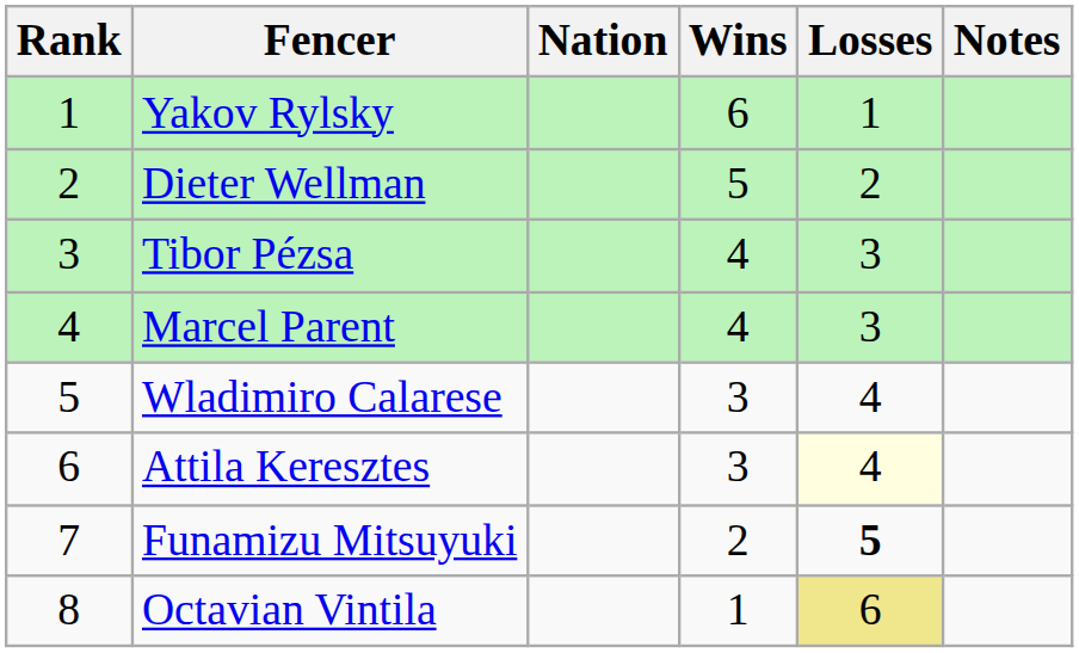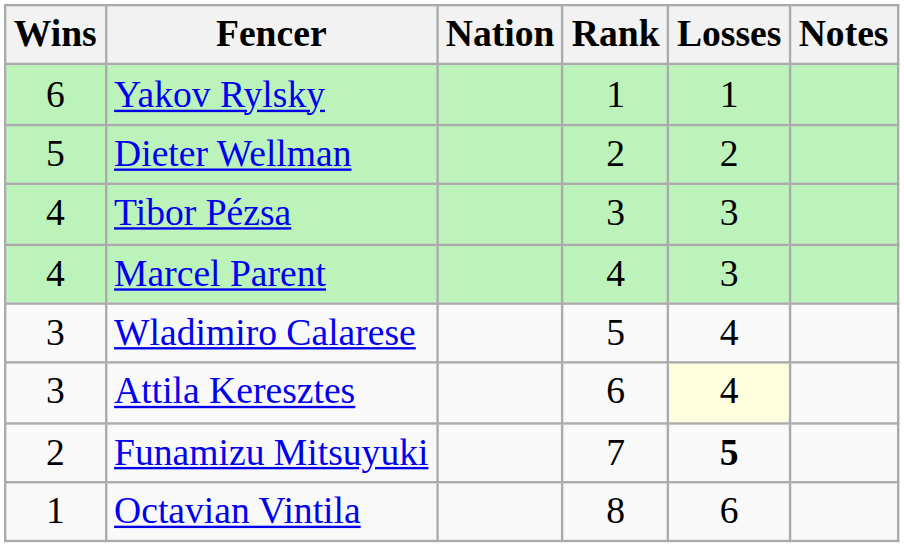columns swapped: Rank <-> Wins
Octavian Vintila | Losses: khaki background -> no background
